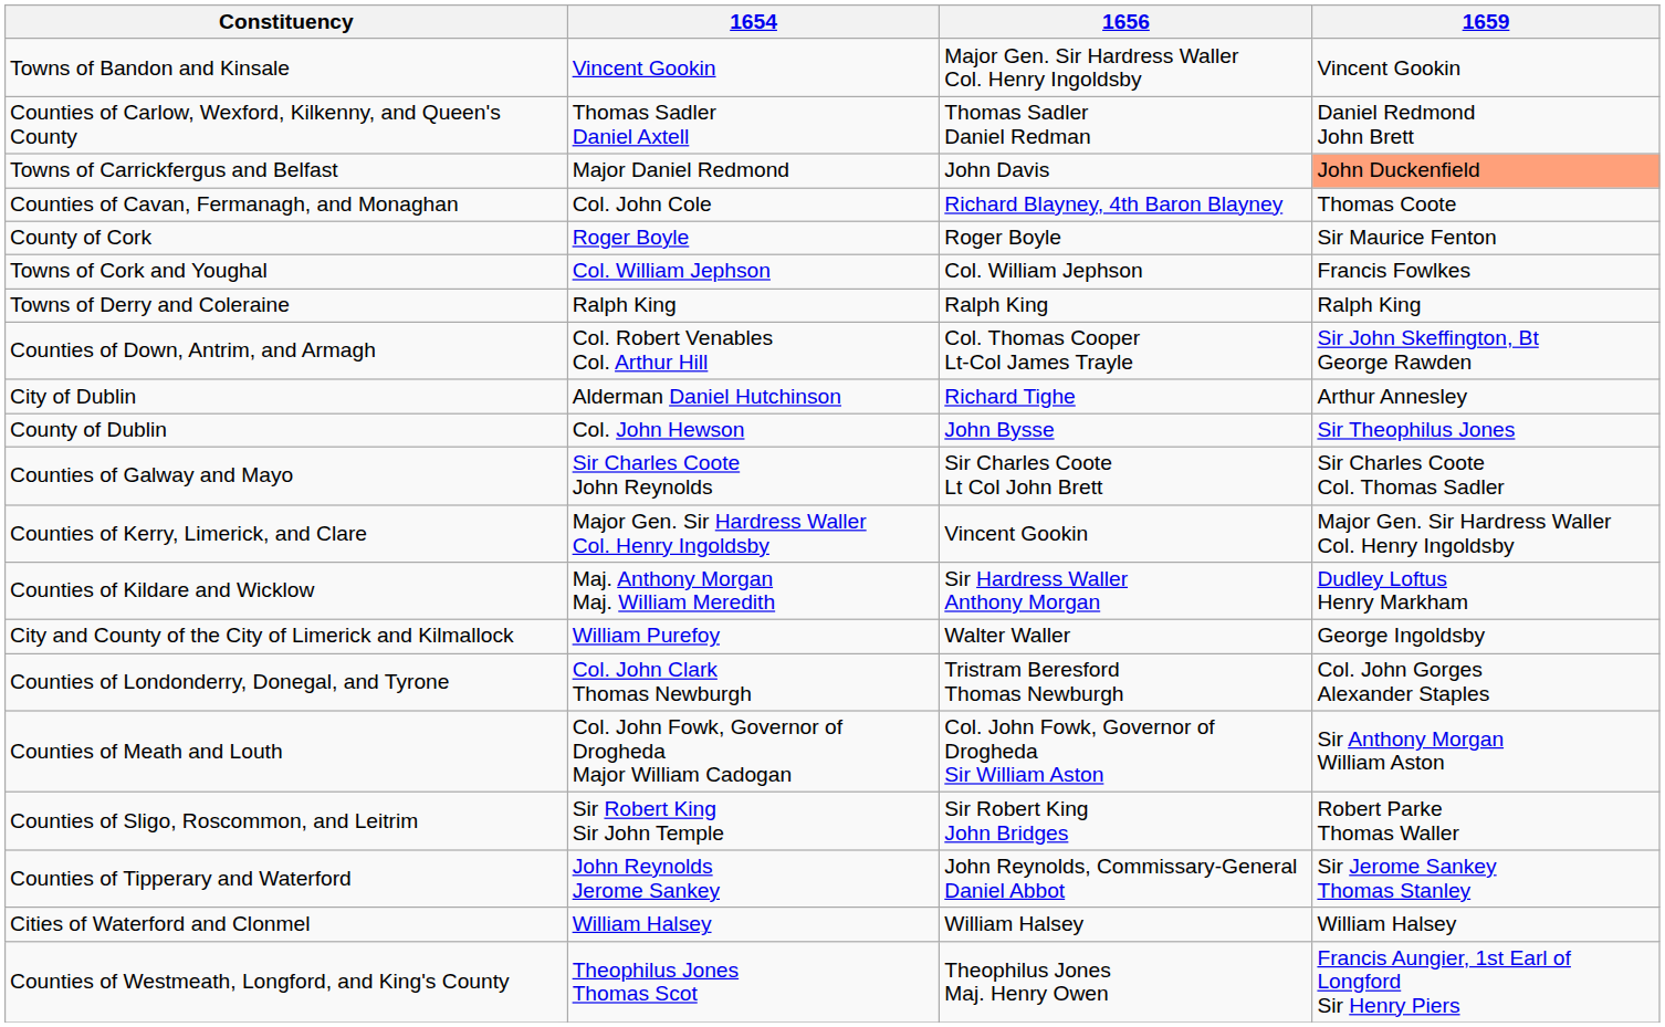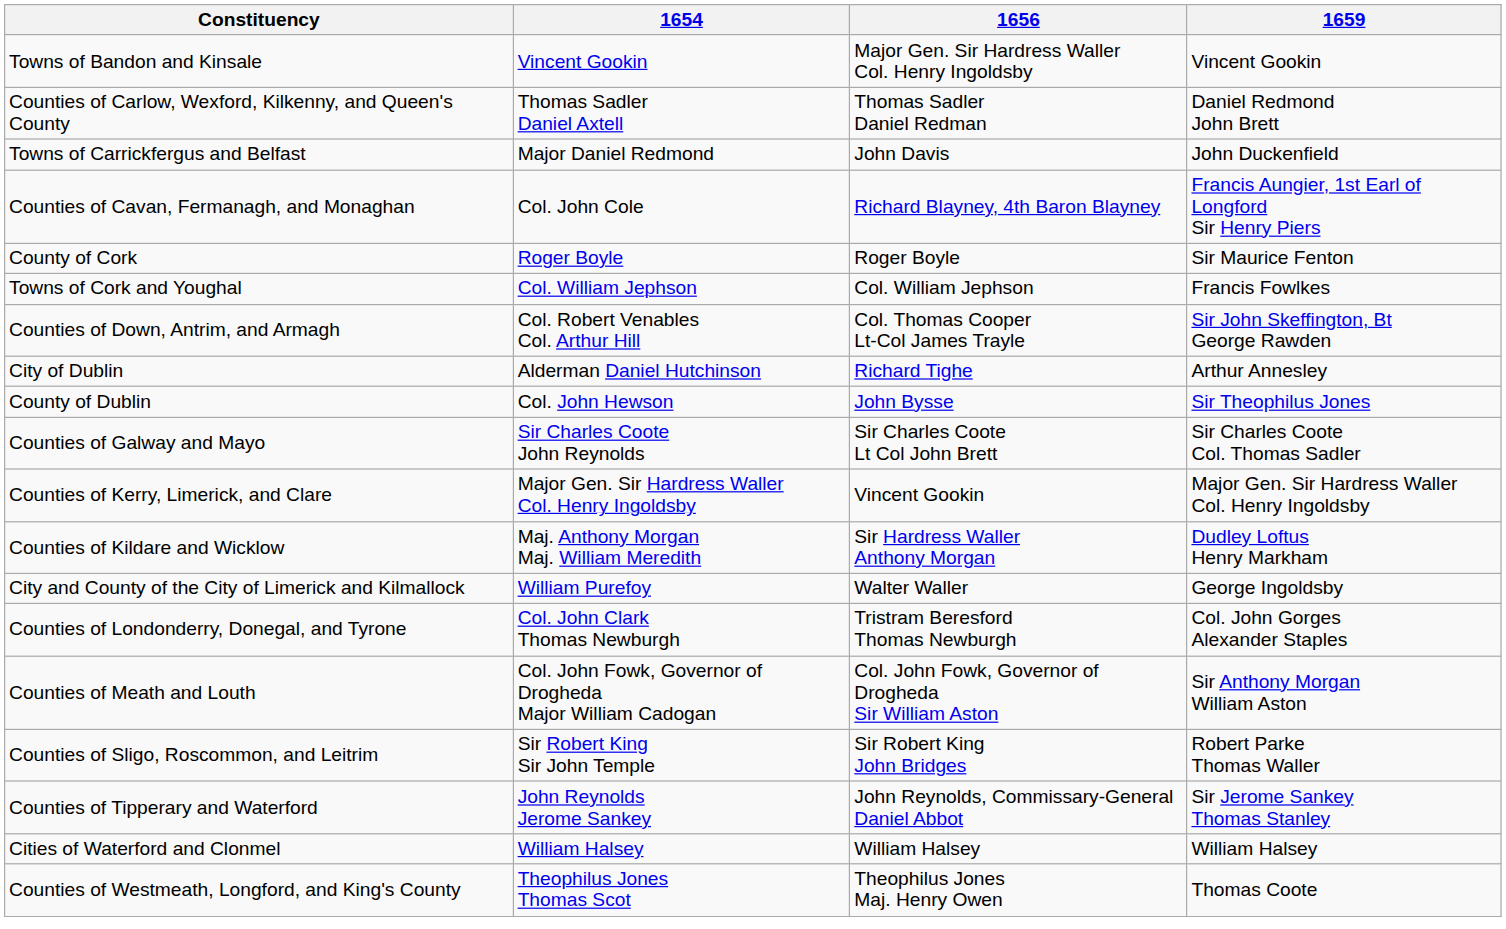Towns of Carrickfergus and Belfast | 1659: lightsalmon background -> no background
Counties of Cavan, Fermanagh, and Monaghan | 1659: Thomas Coote -> Francis Aungier, 1st Earl of Longford Sir Henry Piers
- row: Towns of Derry and Coleraine | Ralph King | Ralph King | Ralph King
Counties of Westmeath, Longford, and King's County | 1659: Francis Aungier, 1st Earl of Longford Sir Henry Piers -> Thomas Coote
